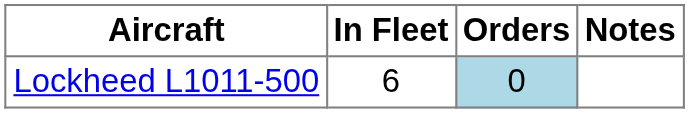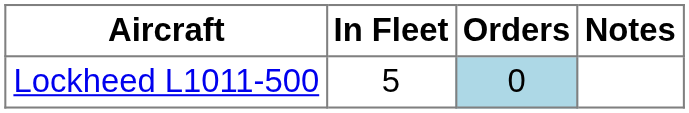Lockheed L1011-500 | In Fleet: 6 -> 5
